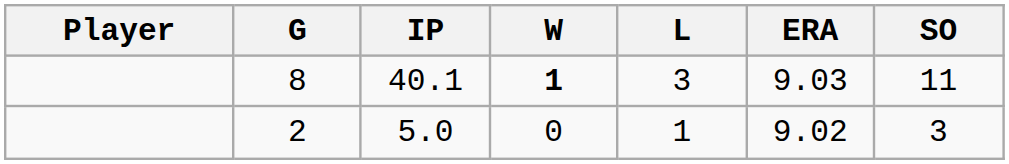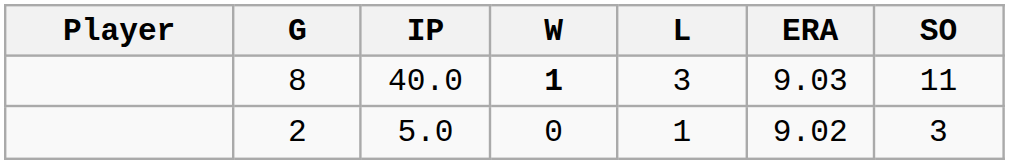8 | IP: 40.1 -> 40.0
